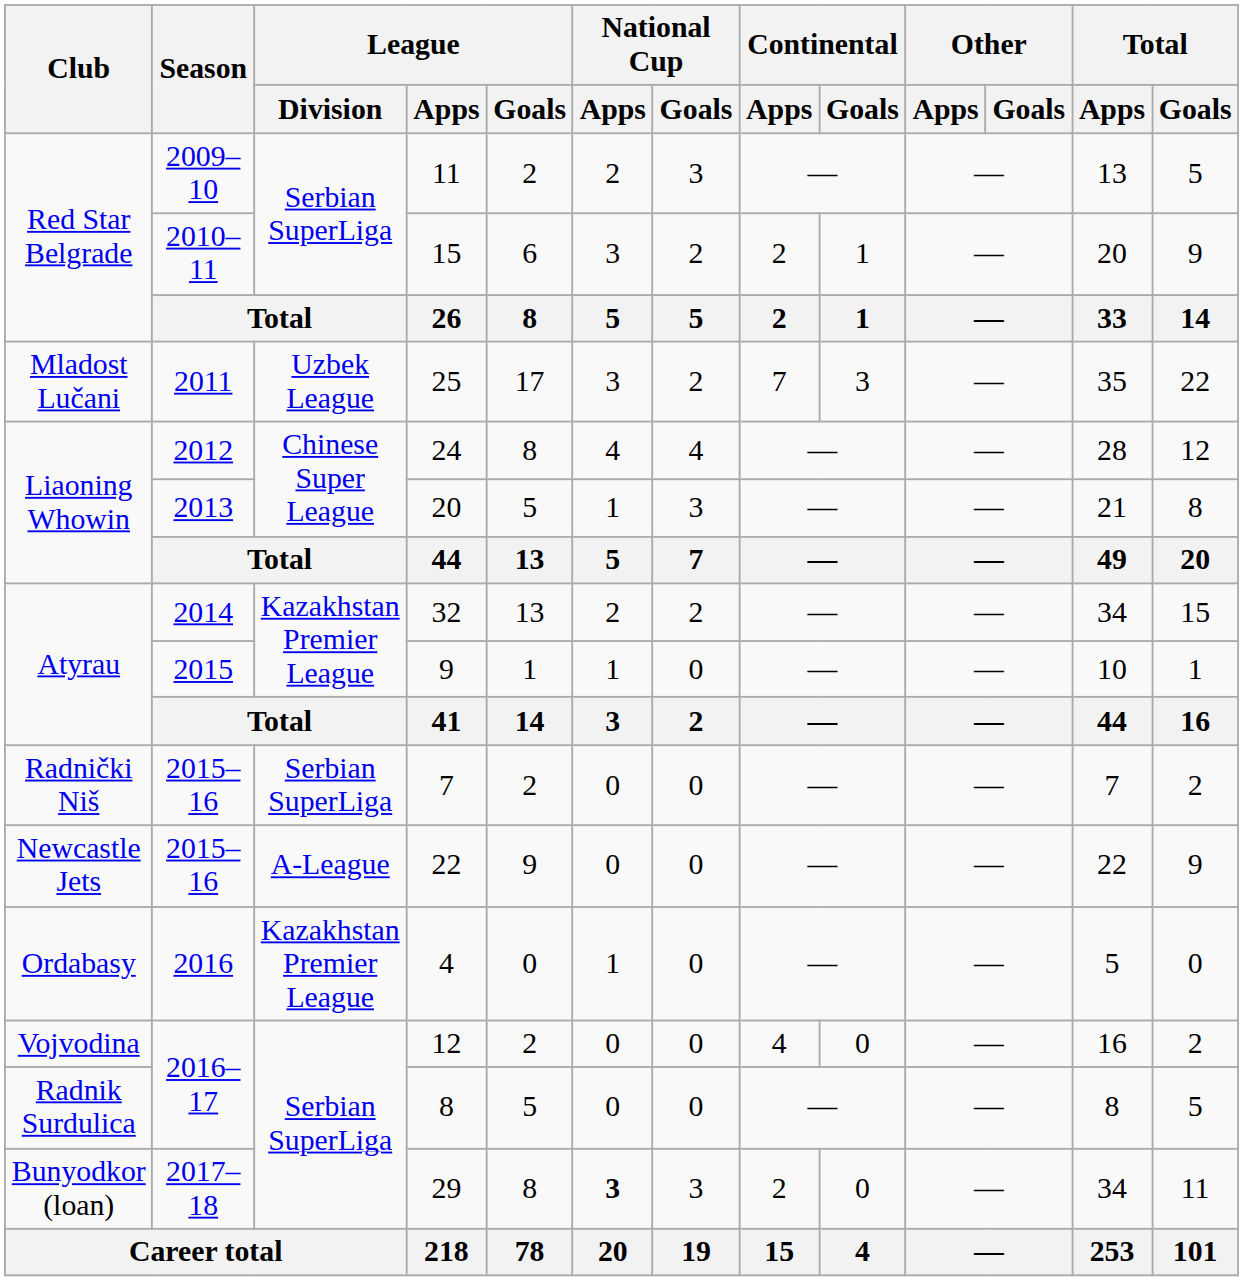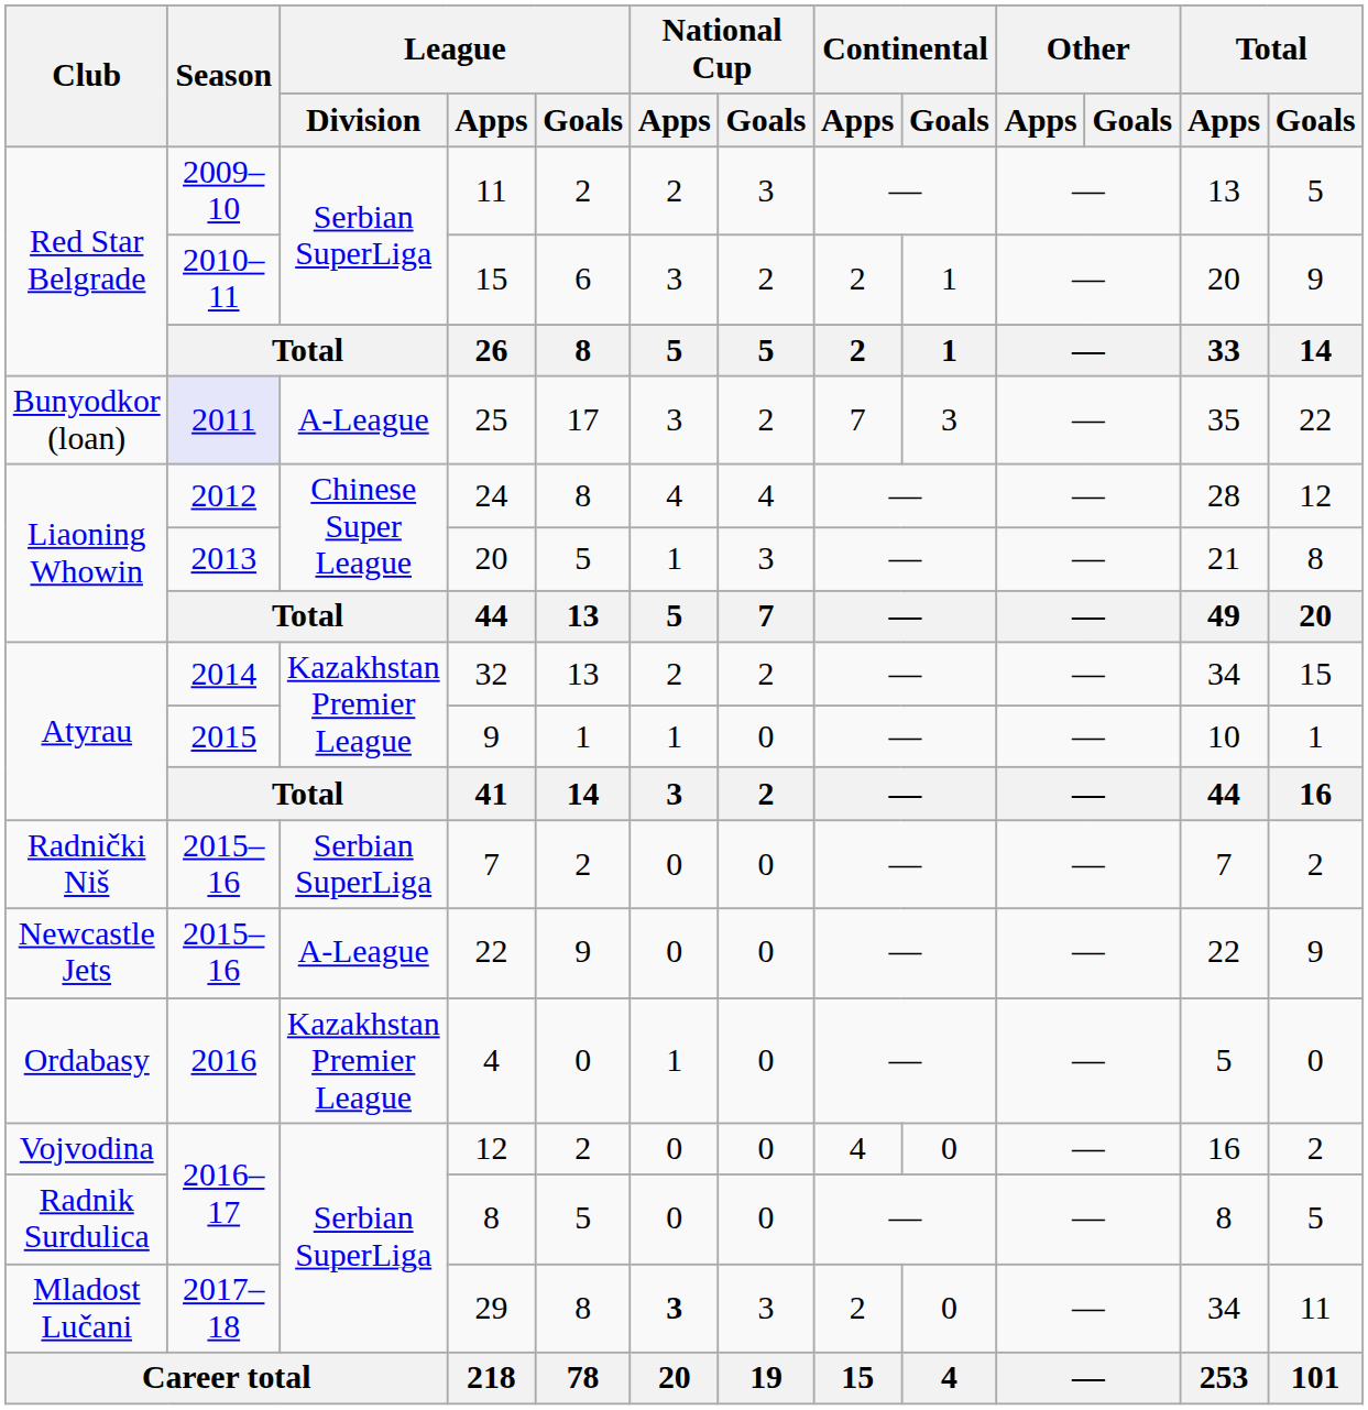25 | Club: Mladost Lučani -> Bunyodkor (loan)
25 | Season: no background -> lavender background
25 | League / Division: Uzbek League -> A-League
29 | Club: Bunyodkor (loan) -> Mladost Lučani
